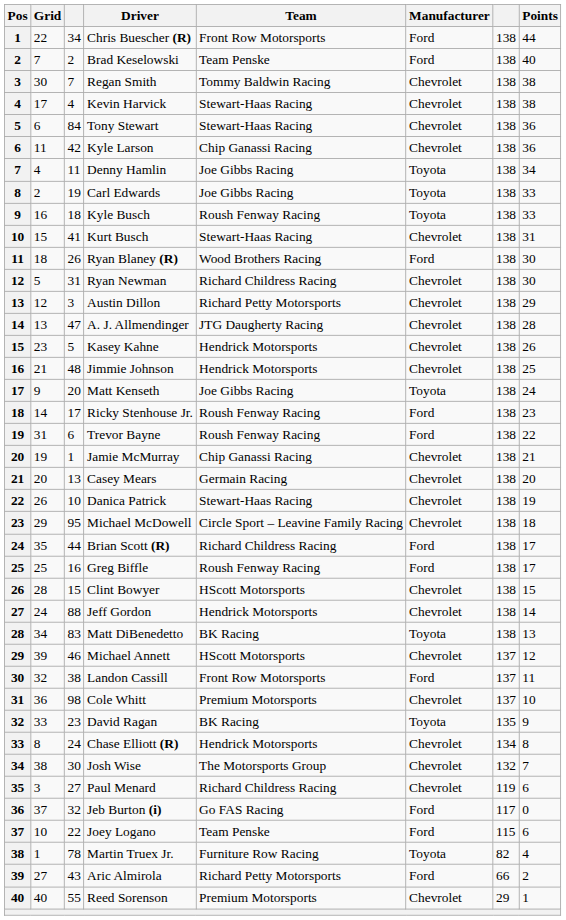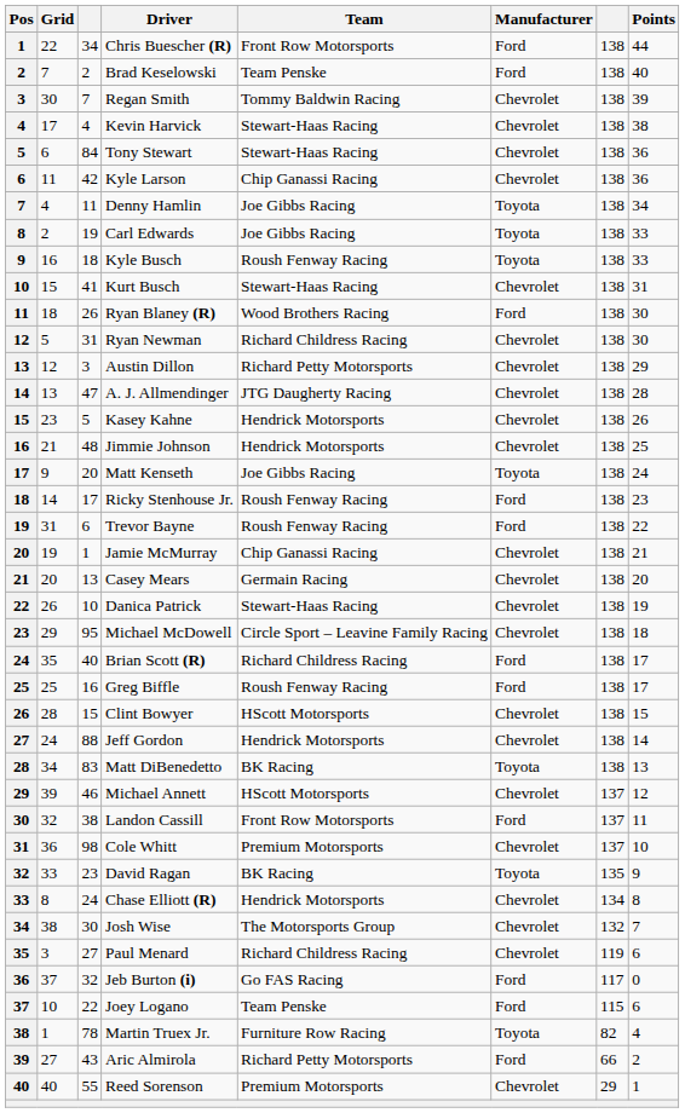Regan Smith | Points: 38 -> 39
Brian Scott (R) | column 3: 44 -> 40
